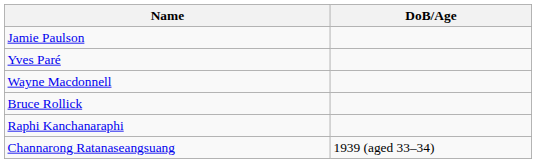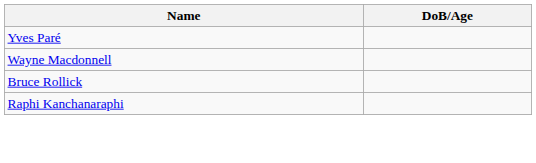- row: Jamie Paulson
- row: Channarong Ratanaseangsuang | 1939 (aged 33–34)
